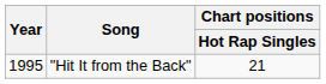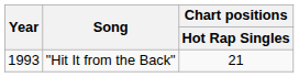"Hit It from the Back" | Year: 1995 -> 1993
